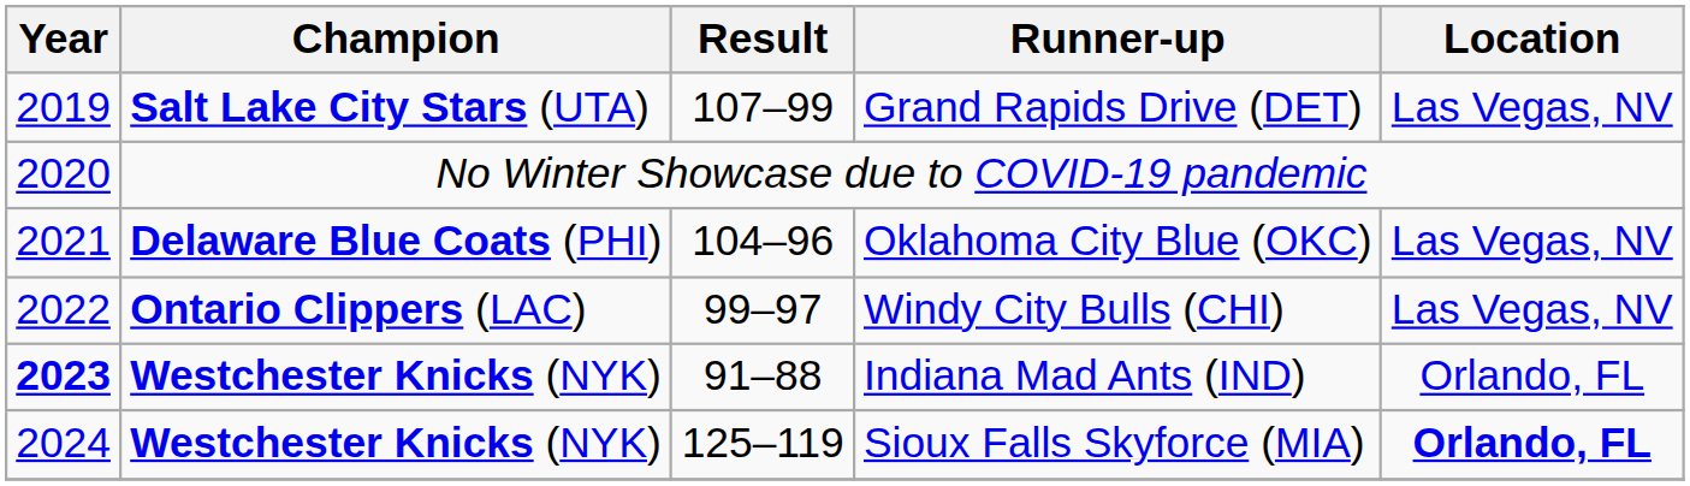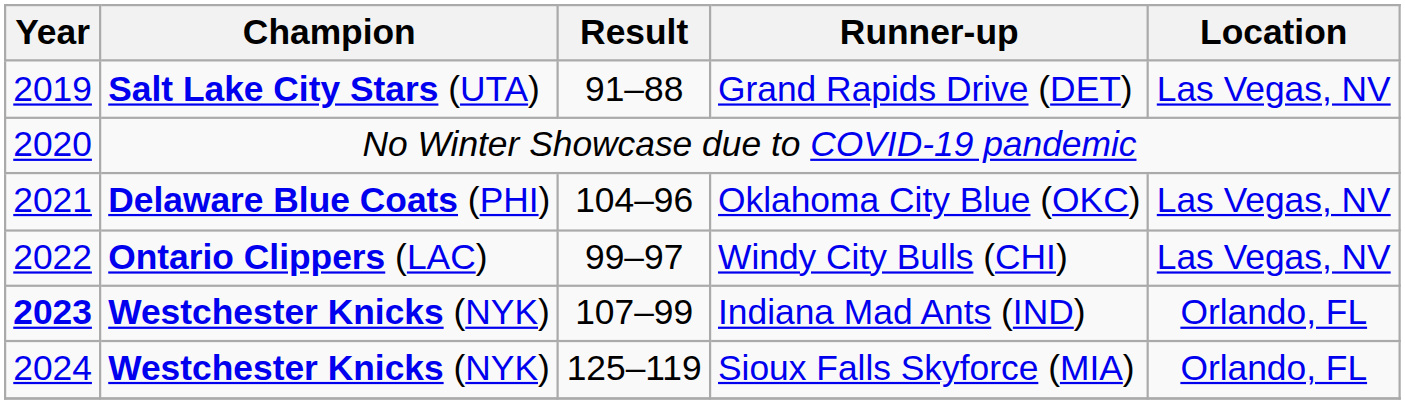Grand Rapids Drive (DET) | Result: 107–99 -> 91–88
Indiana Mad Ants (IND) | Result: 91–88 -> 107–99
Sioux Falls Skyforce (MIA) | Location: bold -> normal
